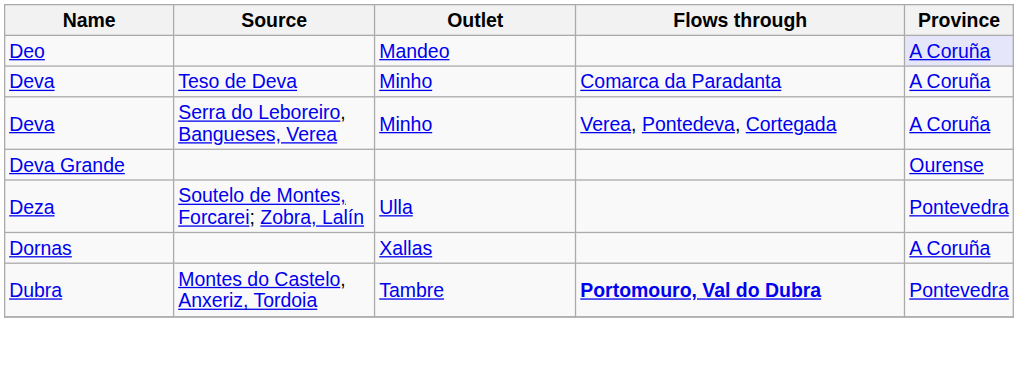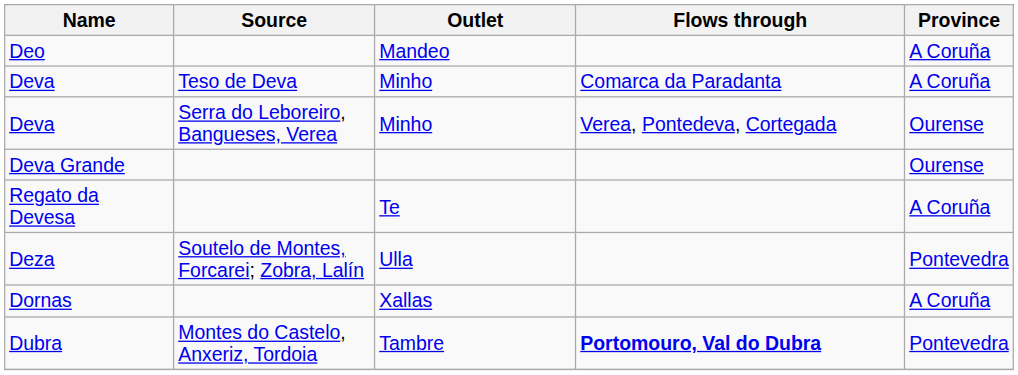Deo | Province: lavender background -> no background
Deva / Serra do Leboreiro, Bangueses, Verea | Province: A Coruña -> Ourense
+ row: Regato da Devesa | Te | A Coruña
